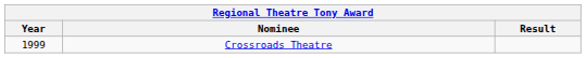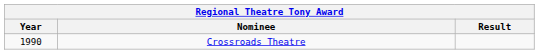Crossroads Theatre | Year: 1999 -> 1990
